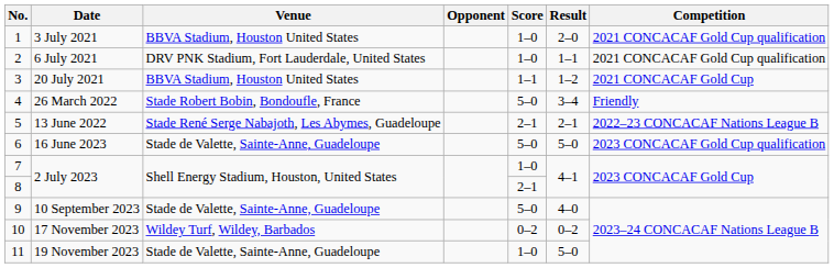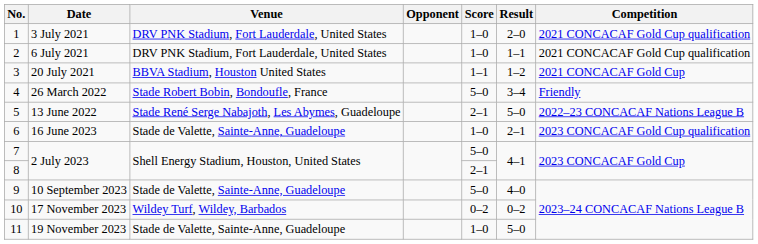3 July 2021 | Venue: BBVA Stadium, Houston United States -> DRV PNK Stadium, Fort Lauderdale, United States
13 June 2022 | Result: 2–1 -> 5–0
16 June 2023 | Score: 5–0 -> 1–0
16 June 2023 | Result: 5–0 -> 2–1
7 / 2 July 2023 | Score: 1–0 -> 5–0
